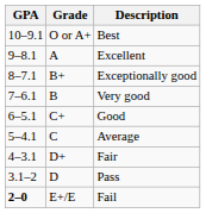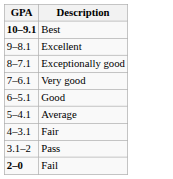- column: Grade | O or A+ | A | B+ | B | C+ | C | D+ | D | E+/E
Best | GPA: normal -> bold
